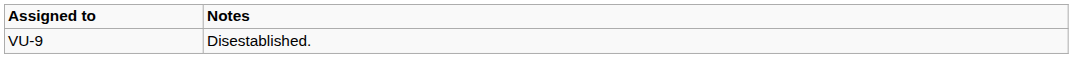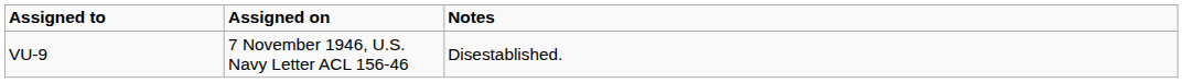+ column: Assigned on | 7 November 1946, U.S. Navy Letter ACL 156-46
